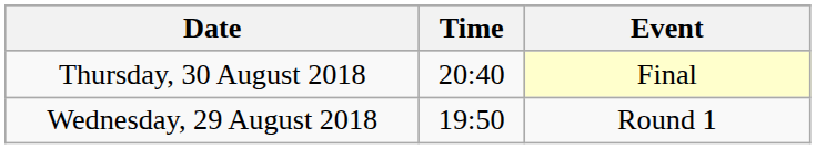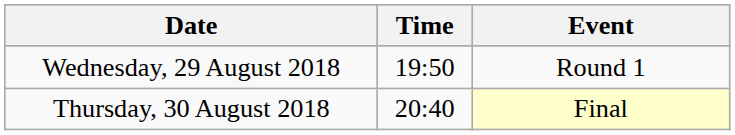rows swapped: Wednesday, 29 August 2018 <-> Thursday, 30 August 2018
